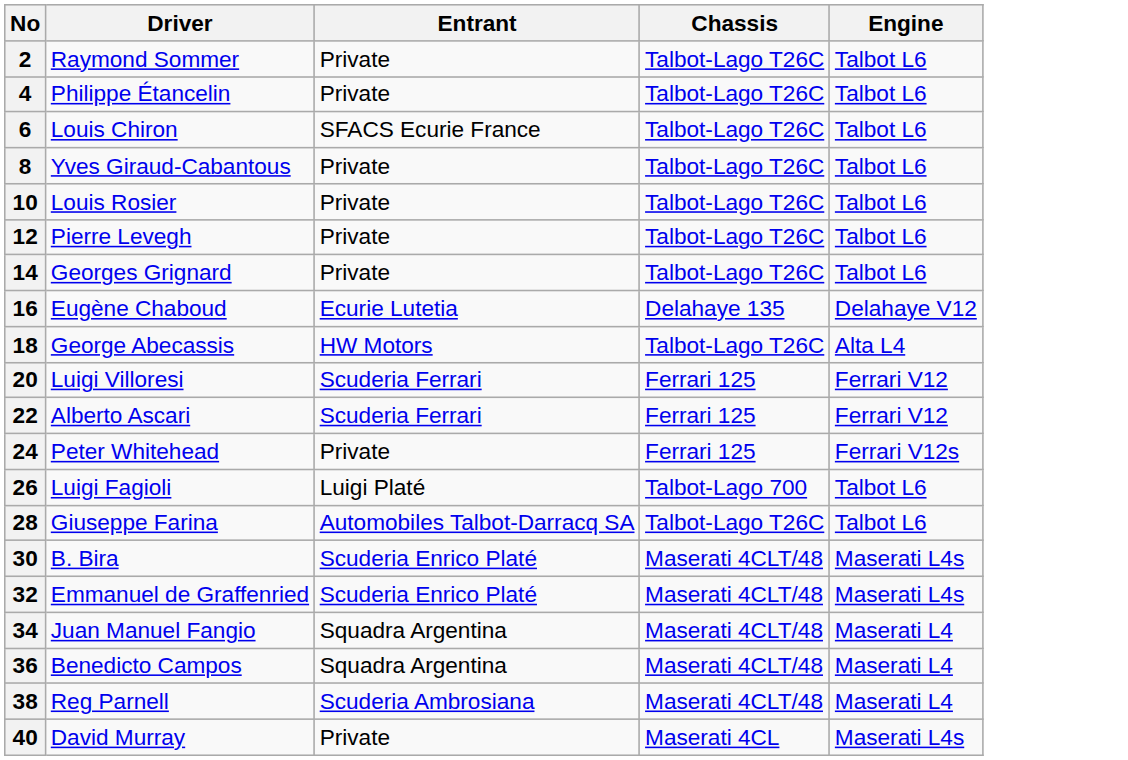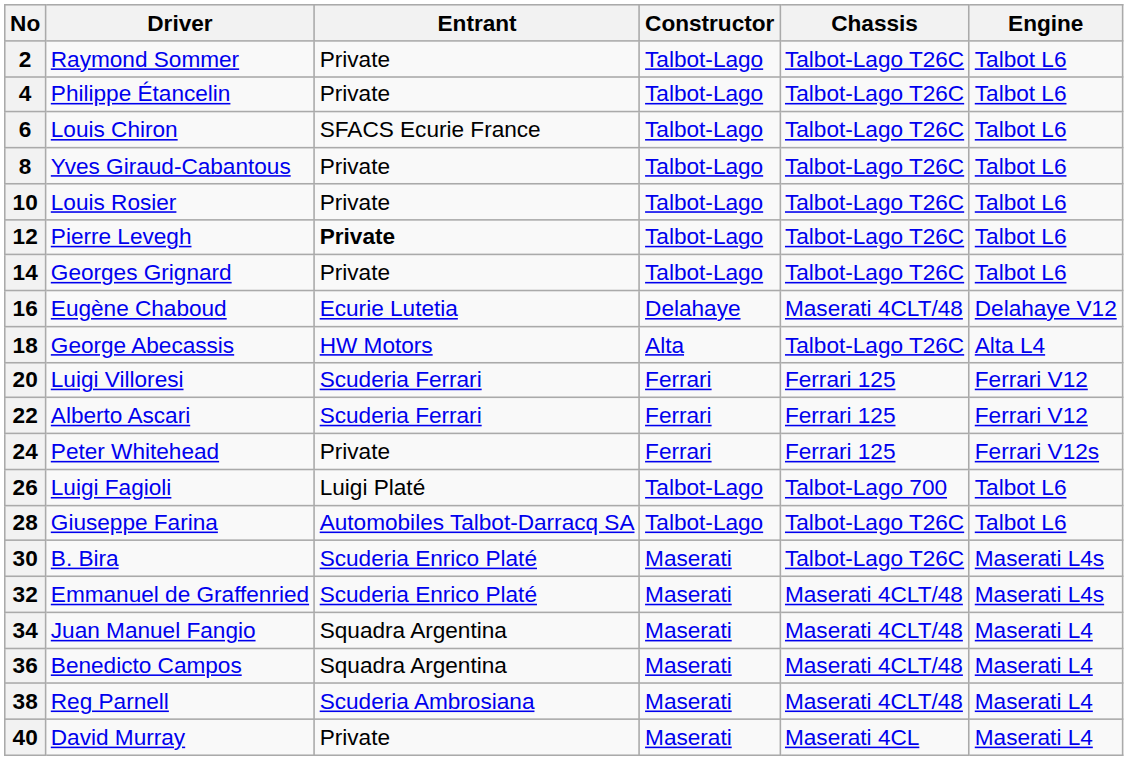+ column: Constructor | Talbot-Lago | Talbot-Lago | Talbot-Lago | Talbot-Lago | Talbot-Lago | Talbot-Lago | Talbot-Lago | Delahaye | Alta | Ferrari | Ferrari | Ferrari | Talbot-Lago | Talbot-Lago | Maserati | Maserati | Maserati | Maserati | Maserati | Maserati
12 | Entrant: normal -> bold
16 | Chassis: Delahaye 135 -> Maserati 4CLT/48
30 | Chassis: Maserati 4CLT/48 -> Talbot-Lago T26C
40 | Engine: Maserati L4s -> Maserati L4
